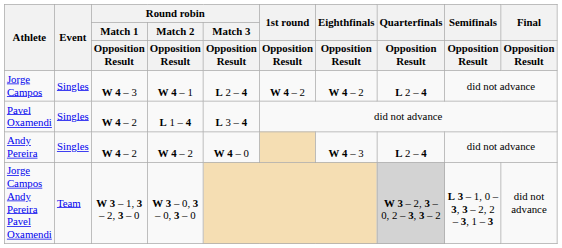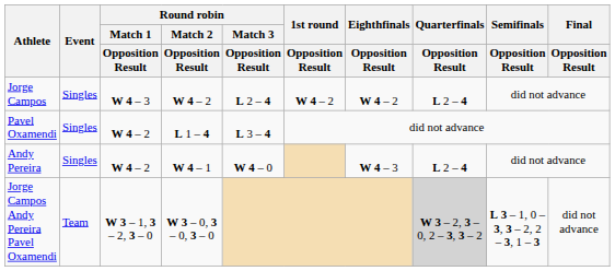Jorge Campos | Round robin / Match 2 / Opposition Result: W 4 – 1 -> W 4 – 2
Andy Pereira | Round robin / Match 2 / Opposition Result: W 4 – 2 -> W 4 – 1
